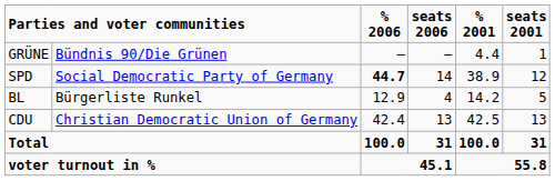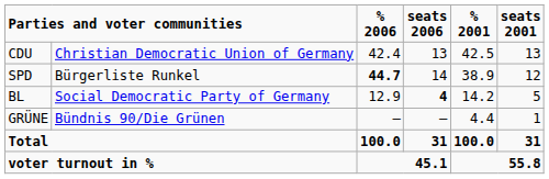rows swapped: CDU <-> GRÜNE
SPD | column 2: Social Democratic Party of Germany -> Bürgerliste Runkel
BL | column 2: Bürgerliste Runkel -> Social Democratic Party of Germany
BL | seats 2006: normal -> bold
